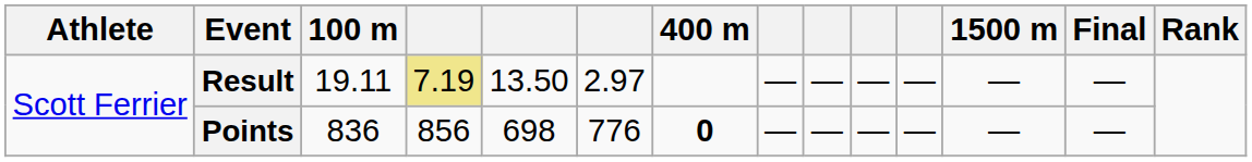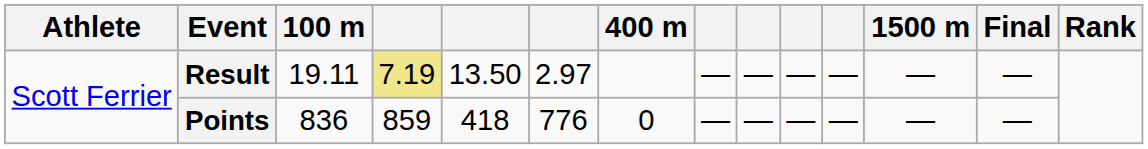Points | column 4: 856 -> 859
Points | column 5: 698 -> 418
Points | 400 m: bold -> normal
